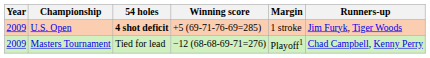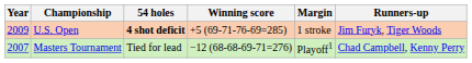Masters Tournament | Year: 2009 -> 2007
